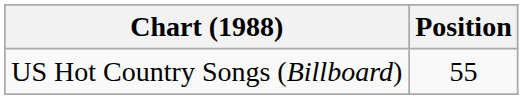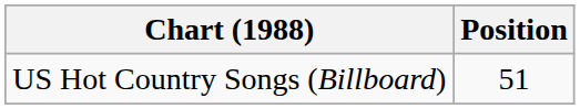US Hot Country Songs (Billboard) | Position: 55 -> 51
